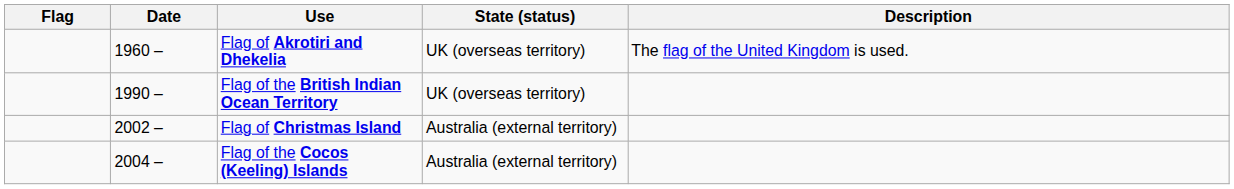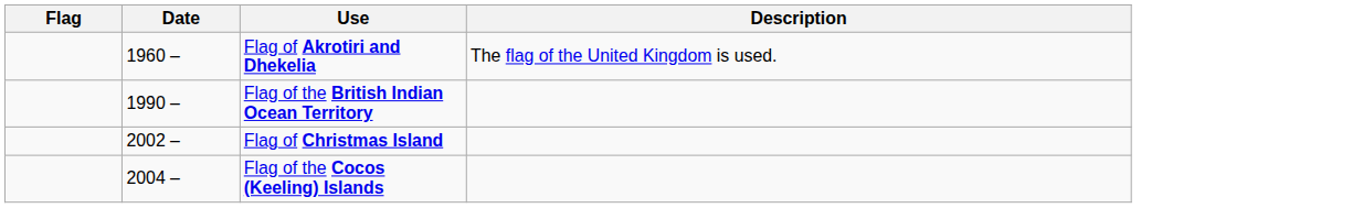- column: State (status) | UK (overseas territory) | UK (overseas territory) | Australia (external territory) | Australia (external territory)
